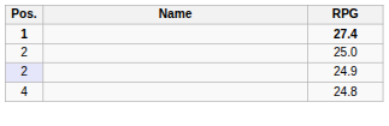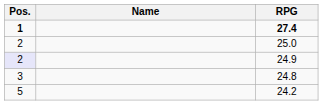24.8 | Pos.: 4 -> 3
+ row: 5 | 24.2
